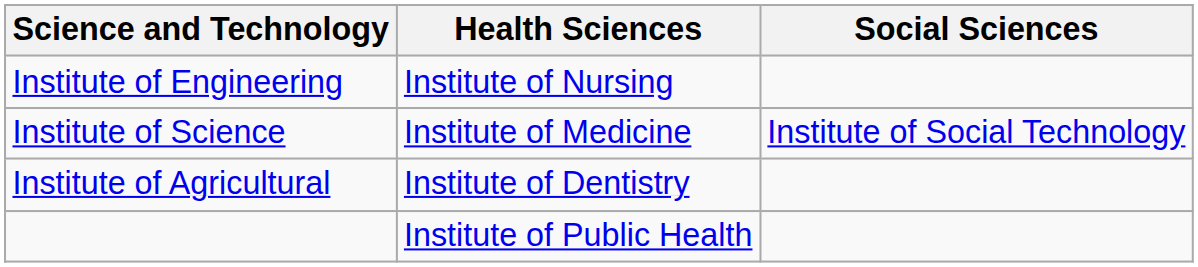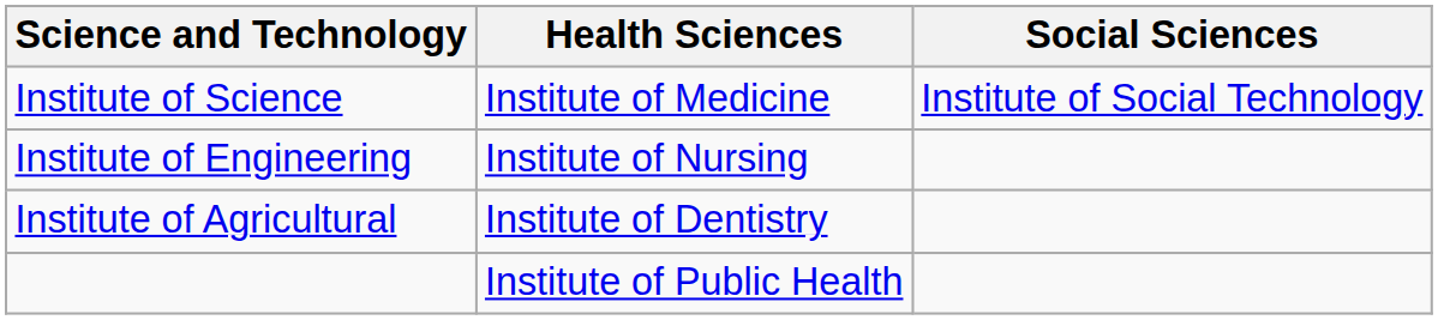rows swapped: Institute of Science <-> Institute of Engineering
